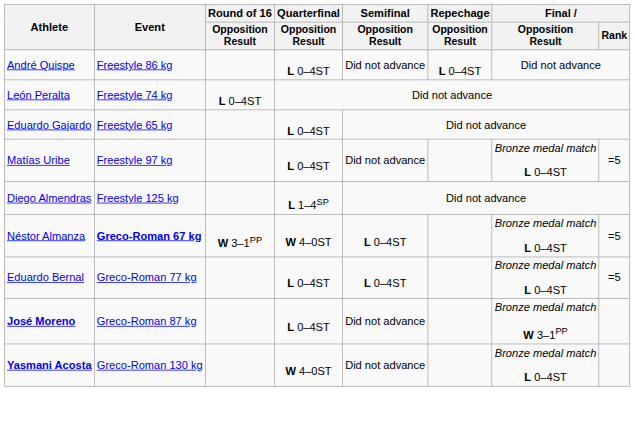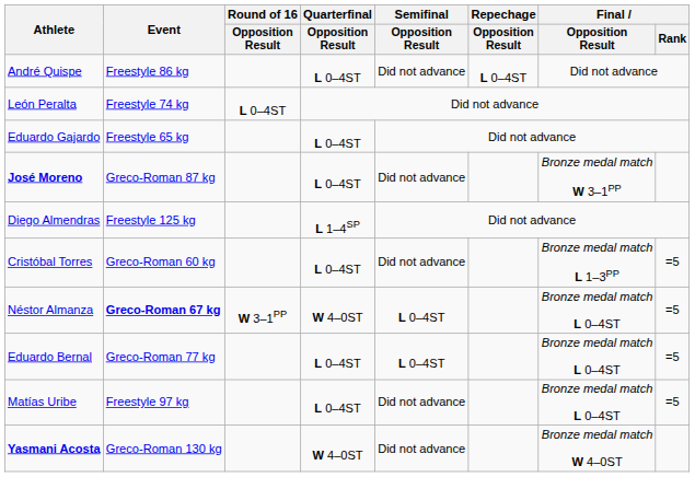rows swapped: Matías Uribe <-> José Moreno
+ row: Cristóbal Torres | Greco-Roman 60 kg | L 0–4ST | Did not advance | Bronze medal match L 1–3PP | =5
Yasmani Acosta | Final / Opposition Result: Bronze medal match L 0–4ST -> Bronze medal match W 4–0ST
